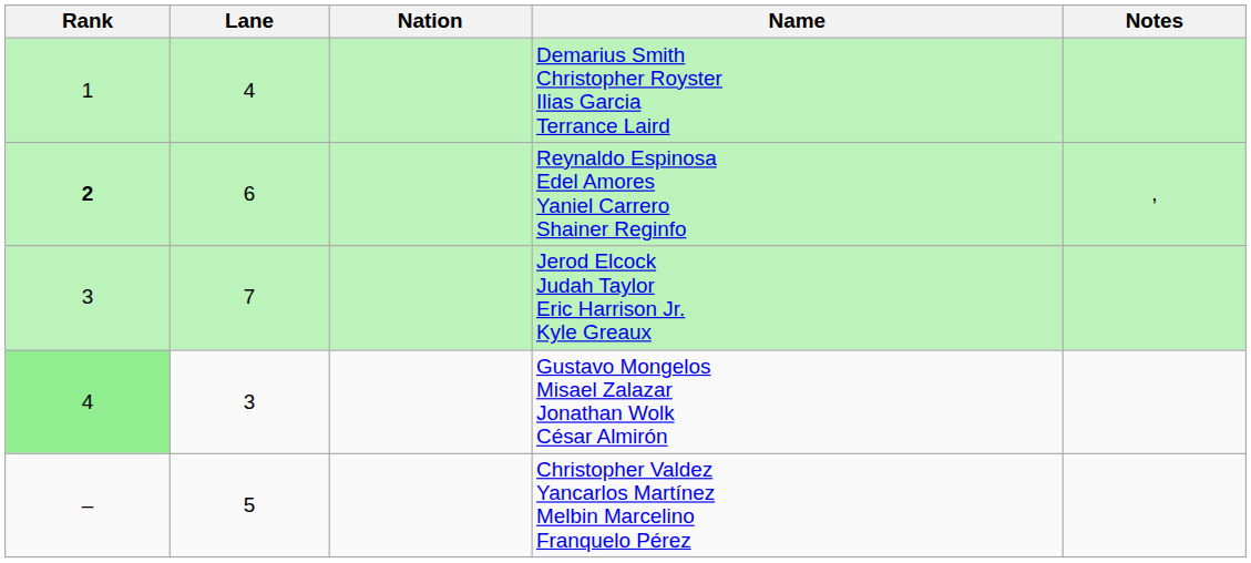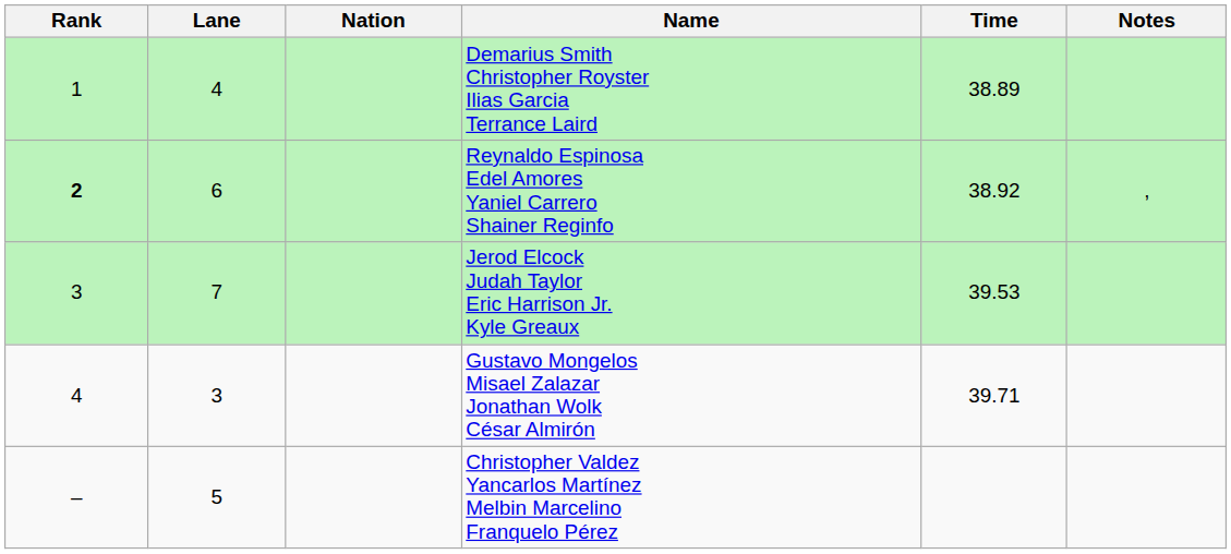+ column: Time | 38.89 | 38.92 | 39.53 | 39.71
Gustavo Mongelos Misael Zalazar Jonathan Wolk César Almirón | Rank: lightgreen background -> no background
